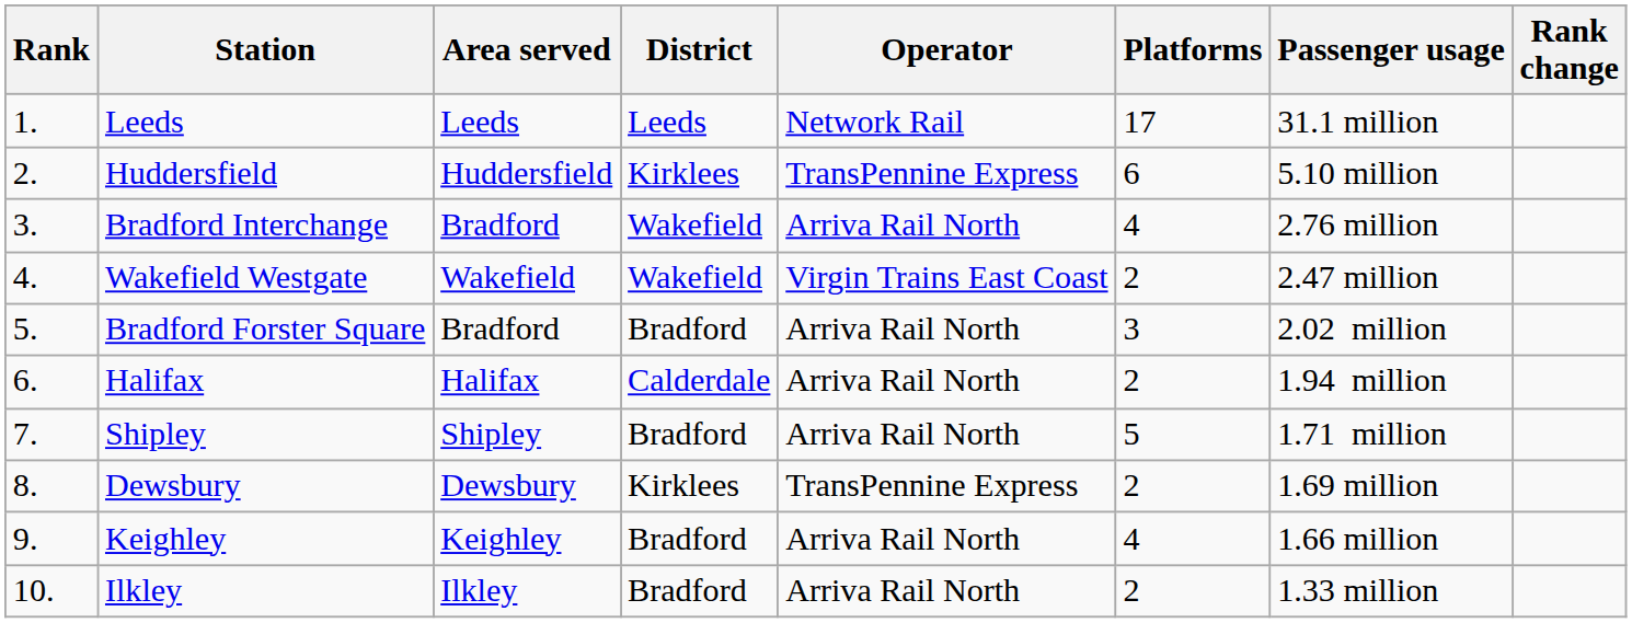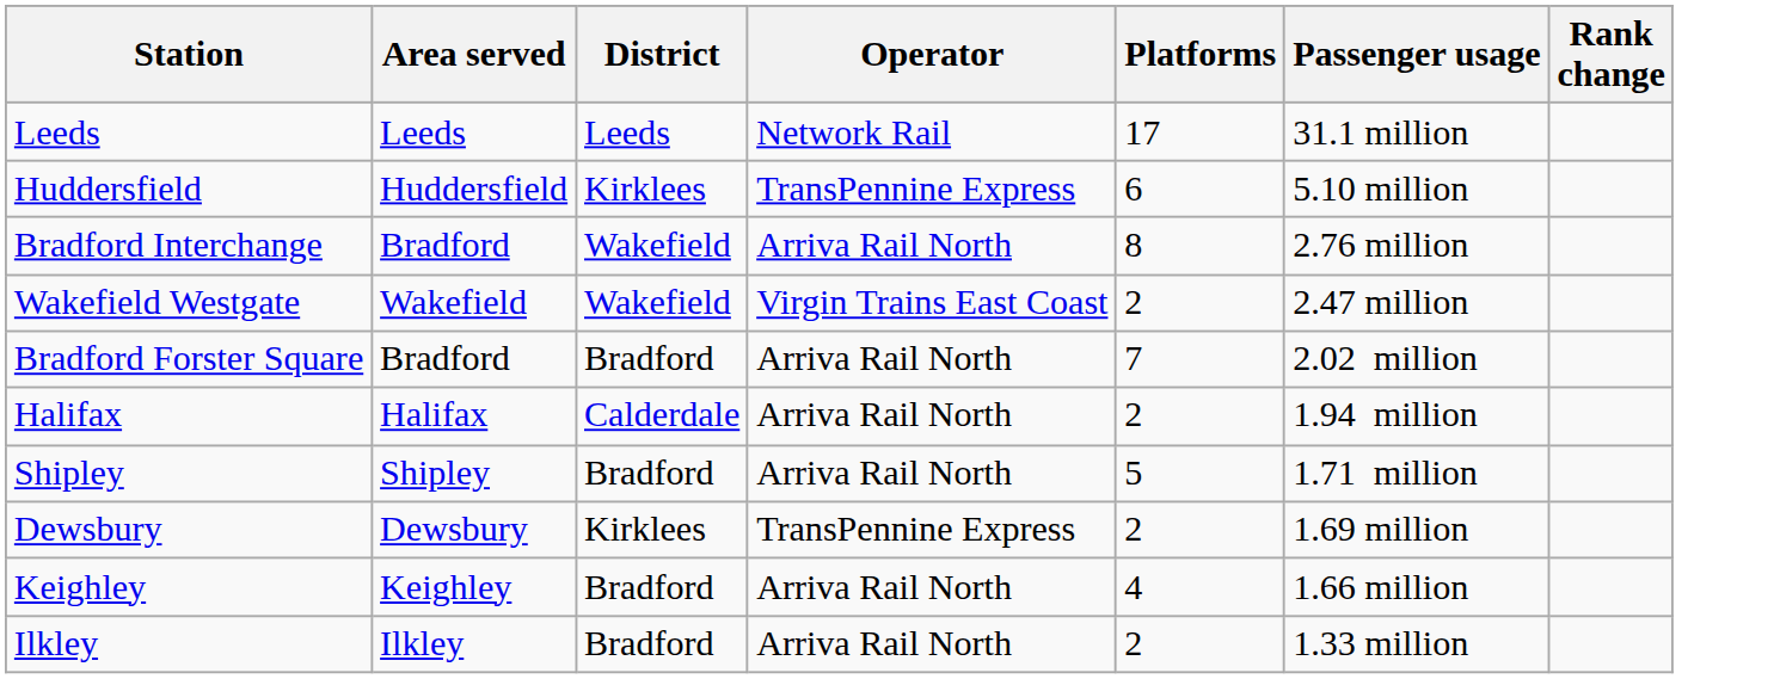- column: Rank | 1. | 2. | 3. | 4. | 5. | 6. | 7. | 8. | 9. | 10.
Bradford Interchange | Platforms: 4 -> 8
Bradford Forster Square | Platforms: 3 -> 7
